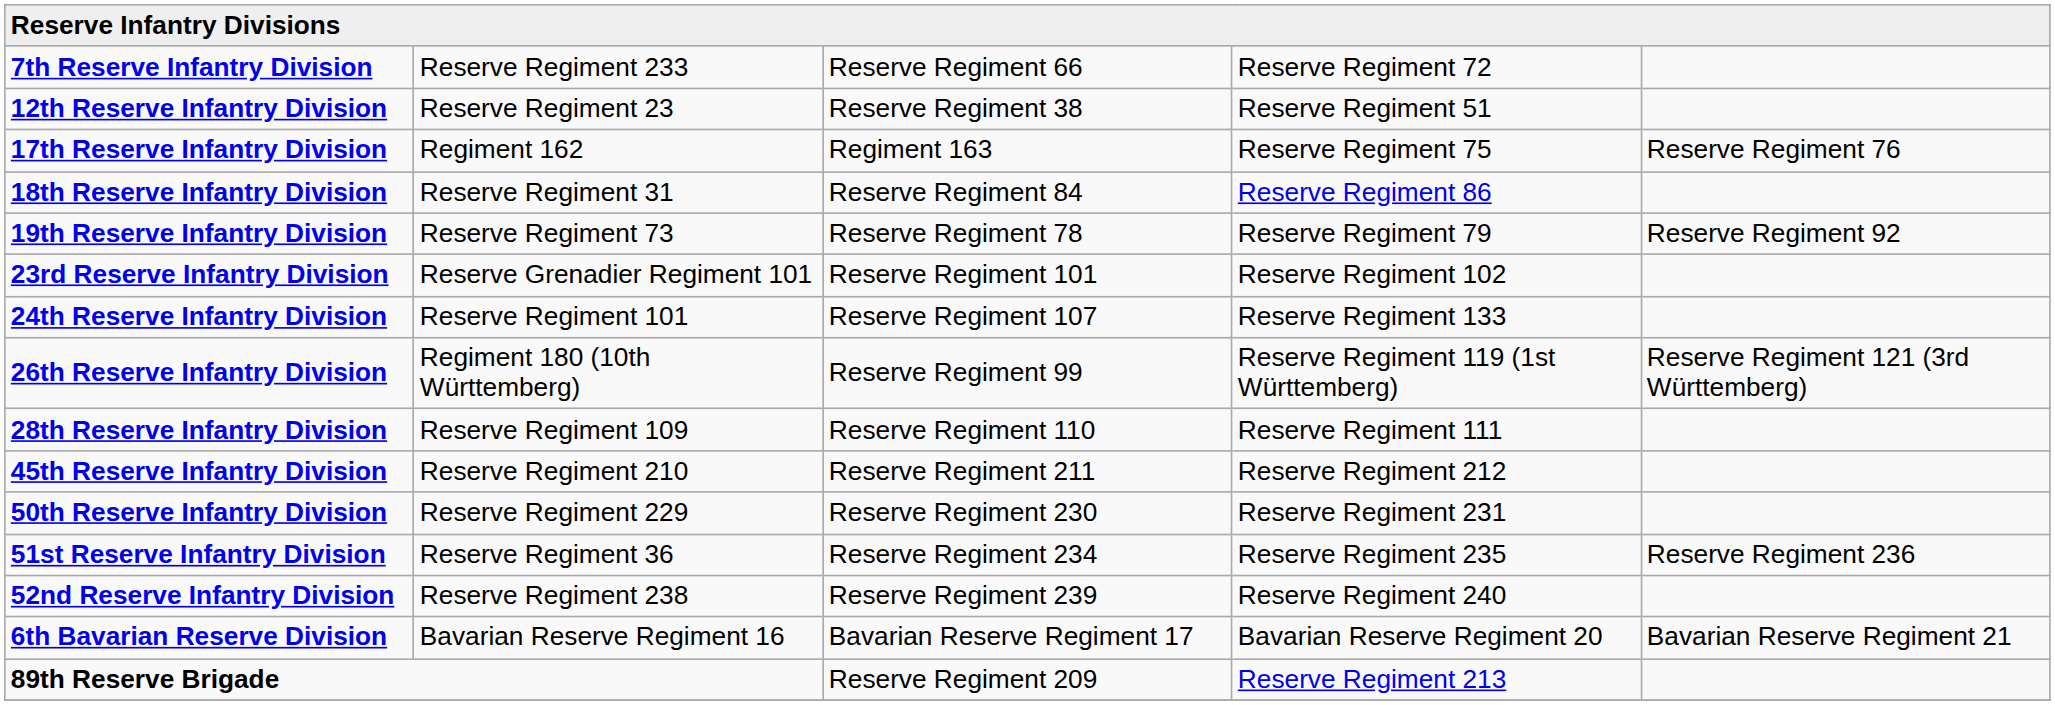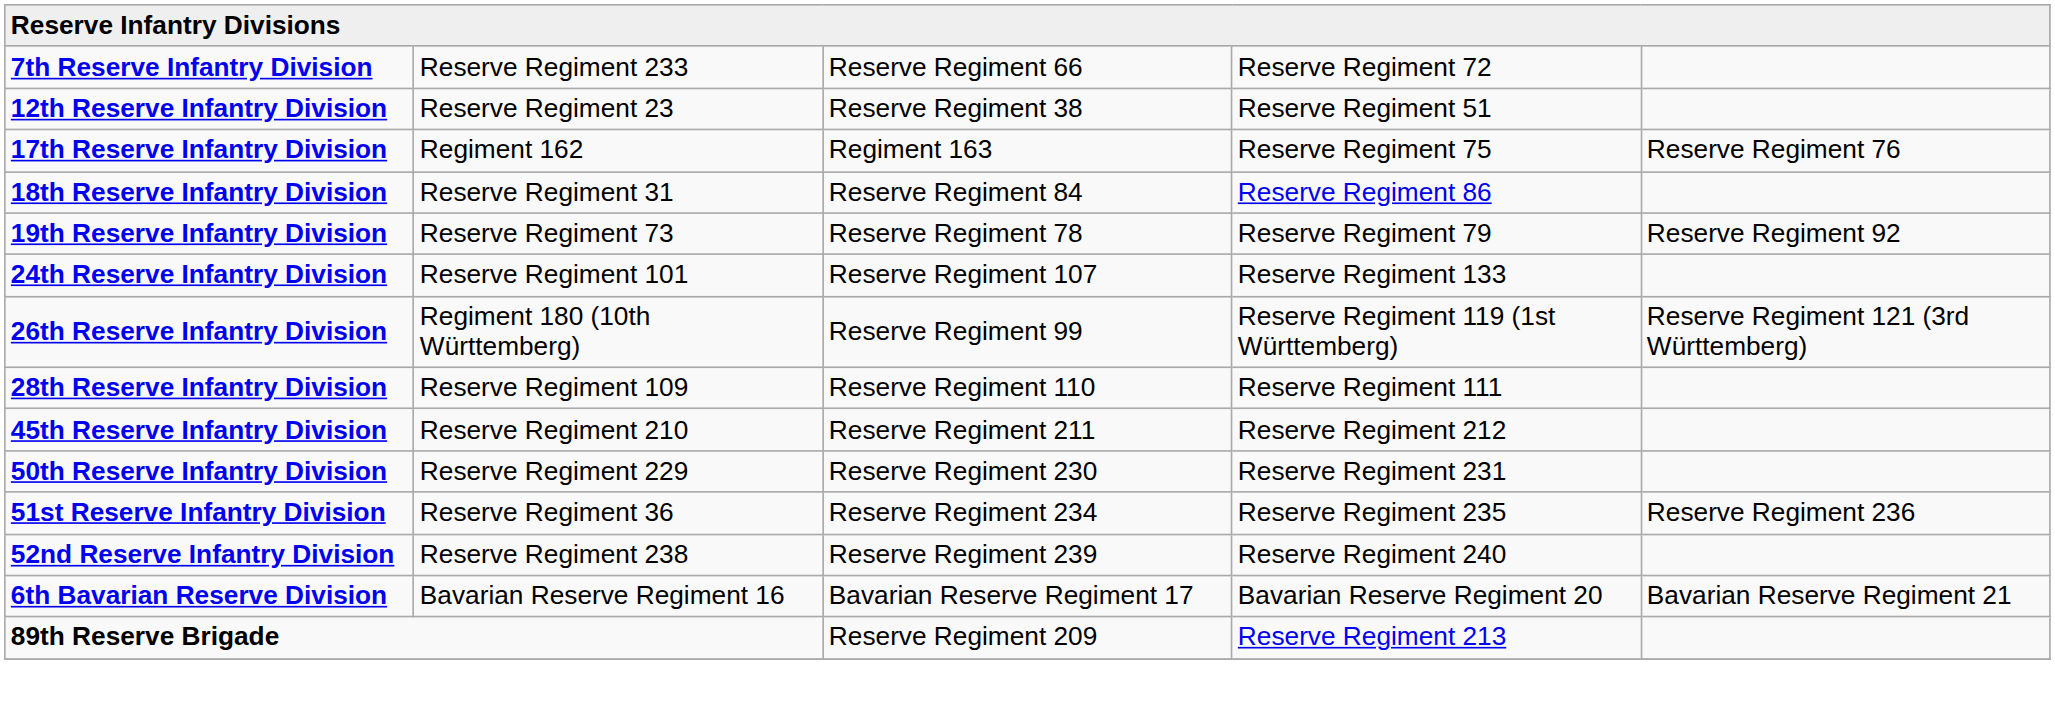- row: 23rd Reserve Infantry Division | Reserve Grenadier Regiment 101 | Reserve Regiment 101 | Reserve Regiment 102
